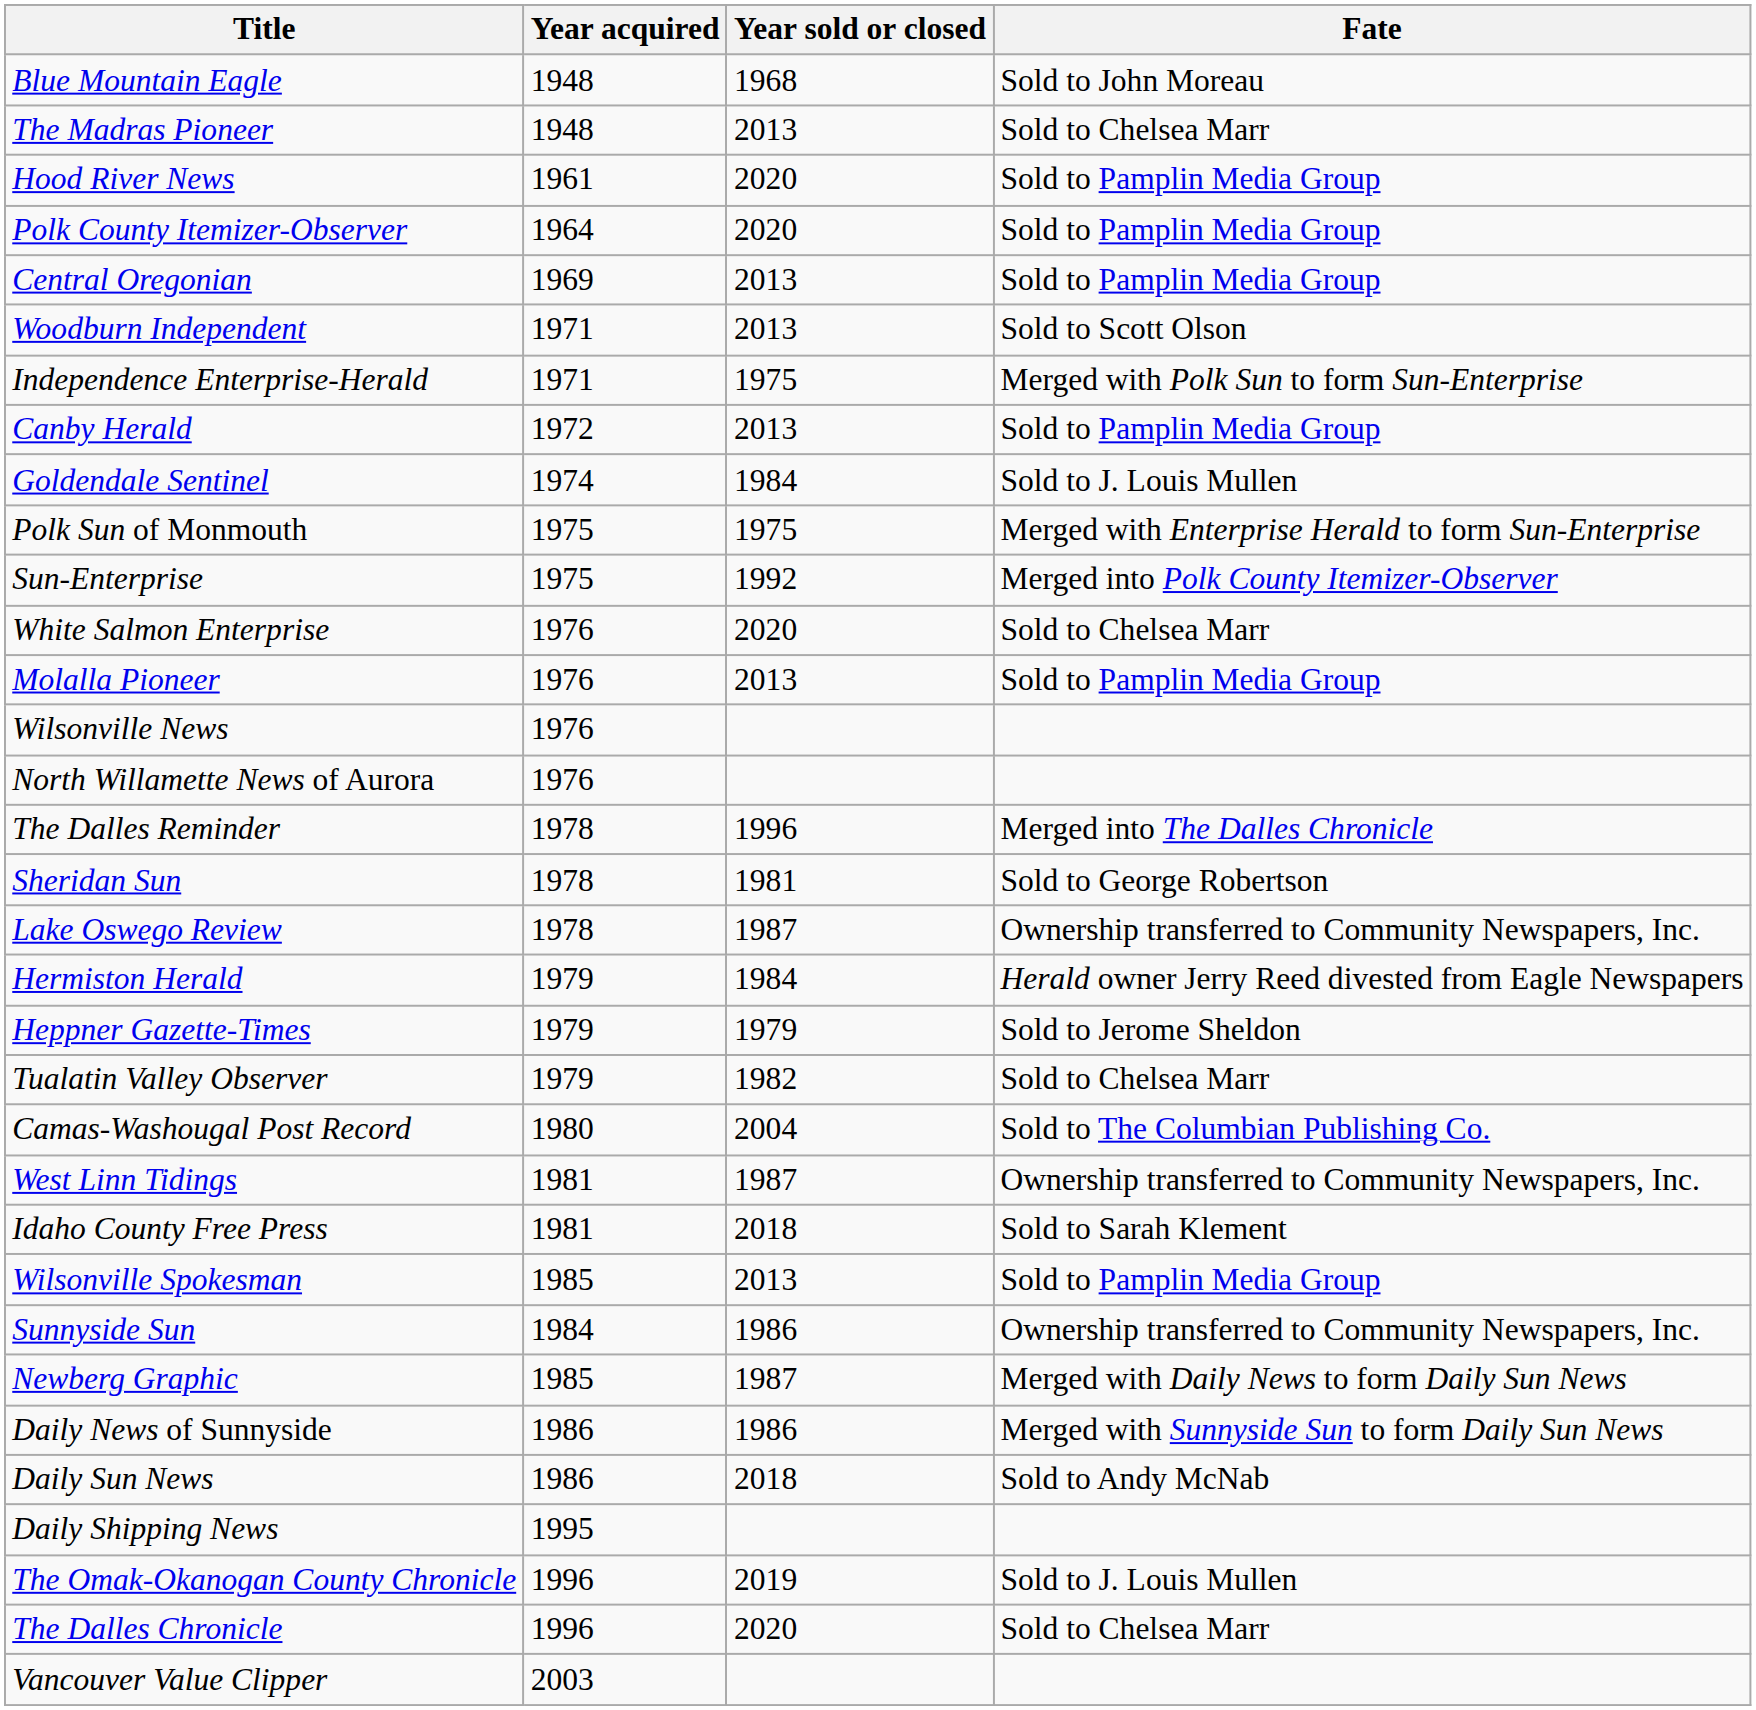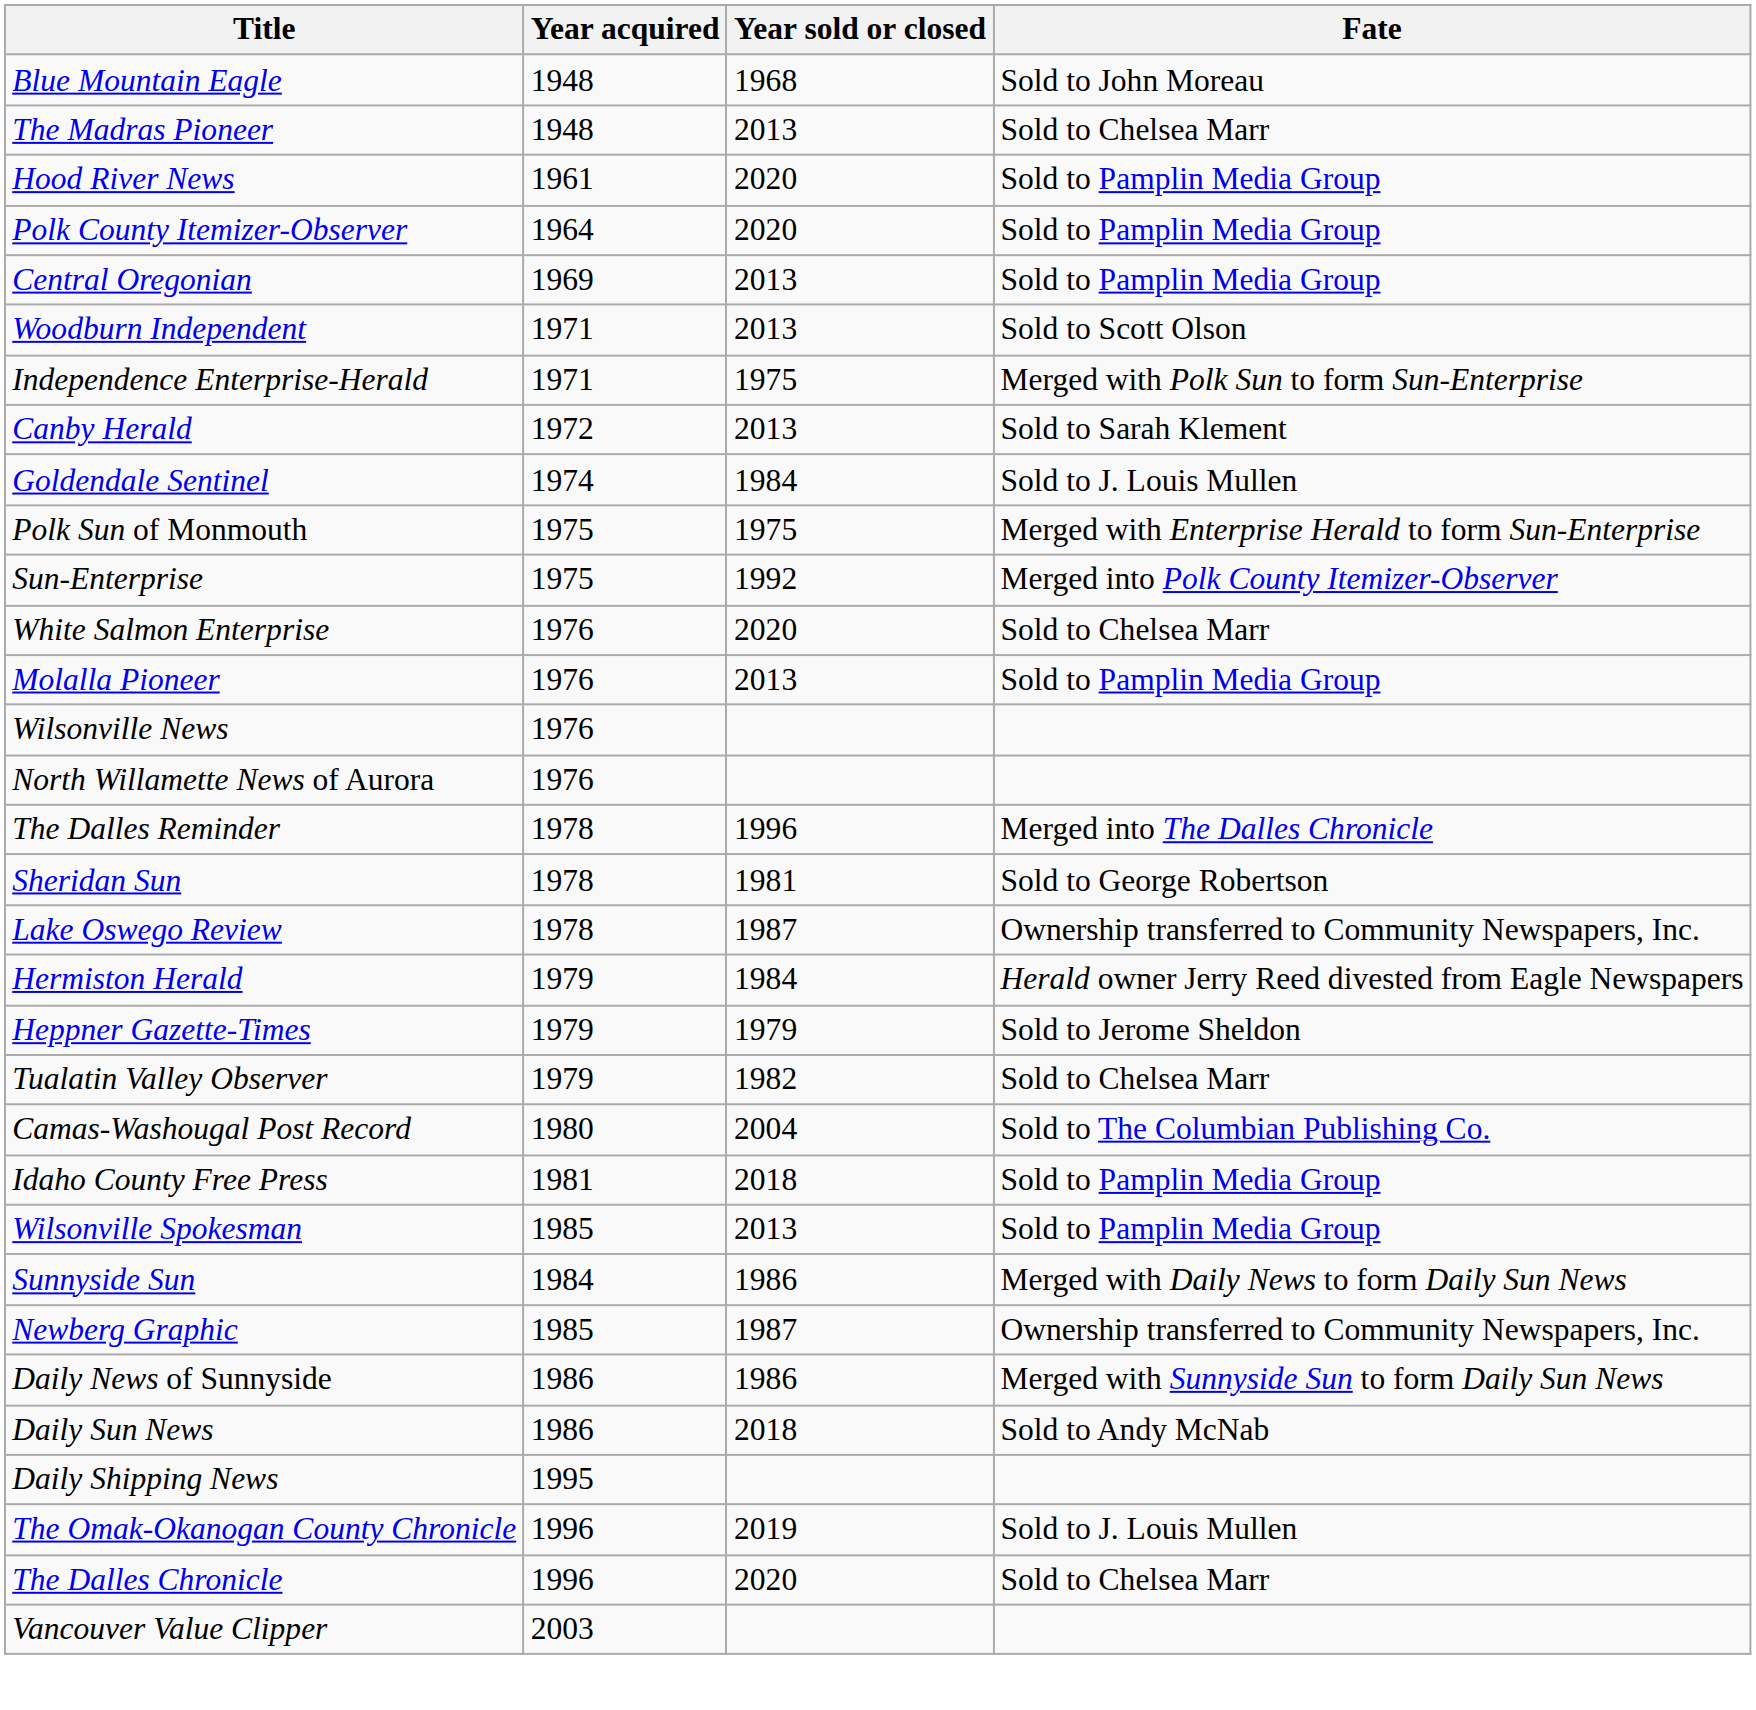Canby Herald | Fate: Sold to Pamplin Media Group -> Sold to Sarah Klement
- row: West Linn Tidings | 1981 | 1987 | Ownership transferred to Community Newspapers, Inc.
Idaho County Free Press | Fate: Sold to Sarah Klement -> Sold to Pamplin Media Group
Sunnyside Sun | Fate: Ownership transferred to Community Newspapers, Inc. -> Merged with Daily News to form Daily Sun News
Newberg Graphic | Fate: Merged with Daily News to form Daily Sun News -> Ownership transferred to Community Newspapers, Inc.
